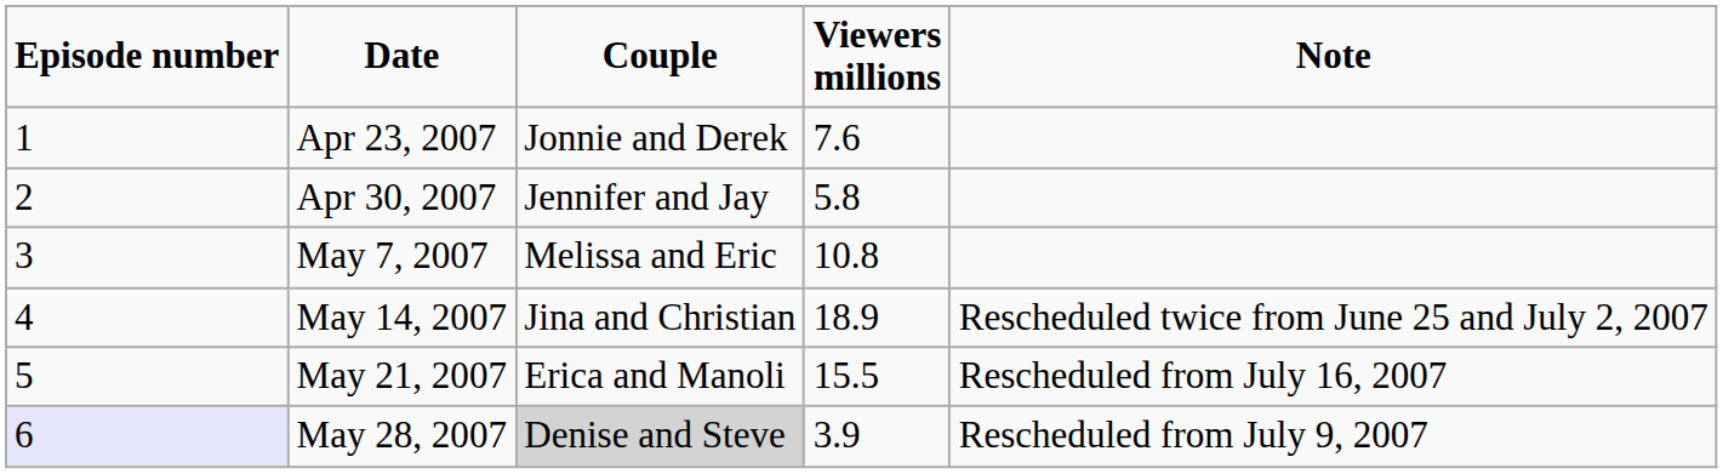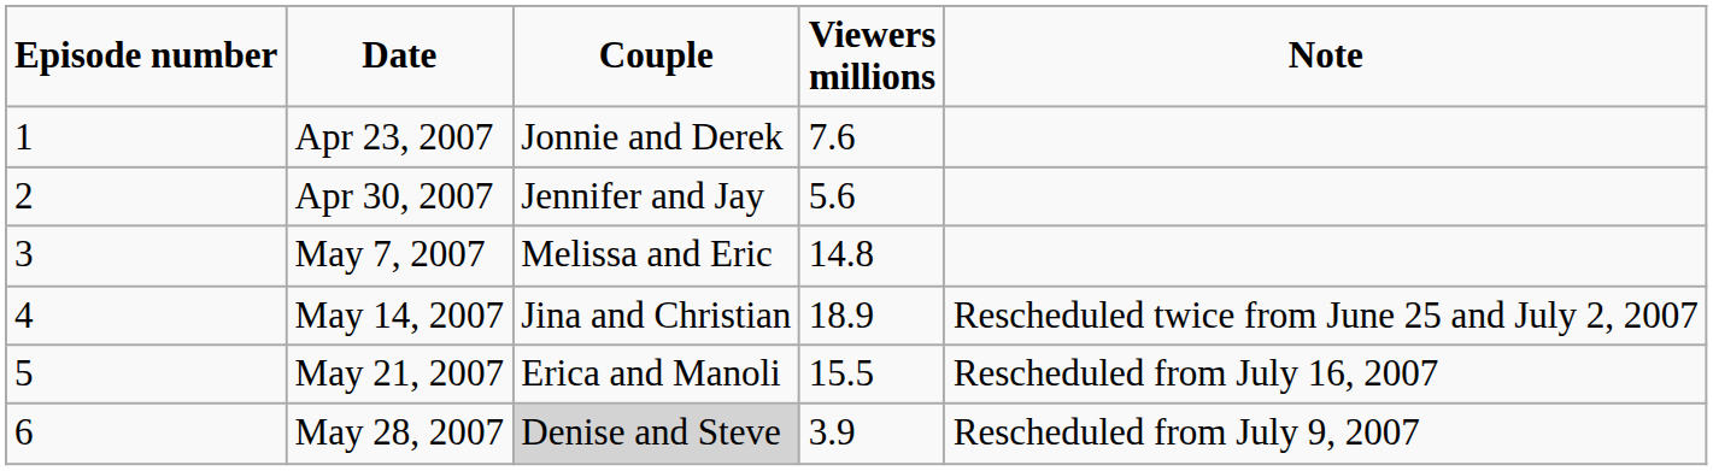Apr 30, 2007 | Viewers millions: 5.8 -> 5.6
May 7, 2007 | Viewers millions: 10.8 -> 14.8
May 28, 2007 | Episode number: lavender background -> no background
